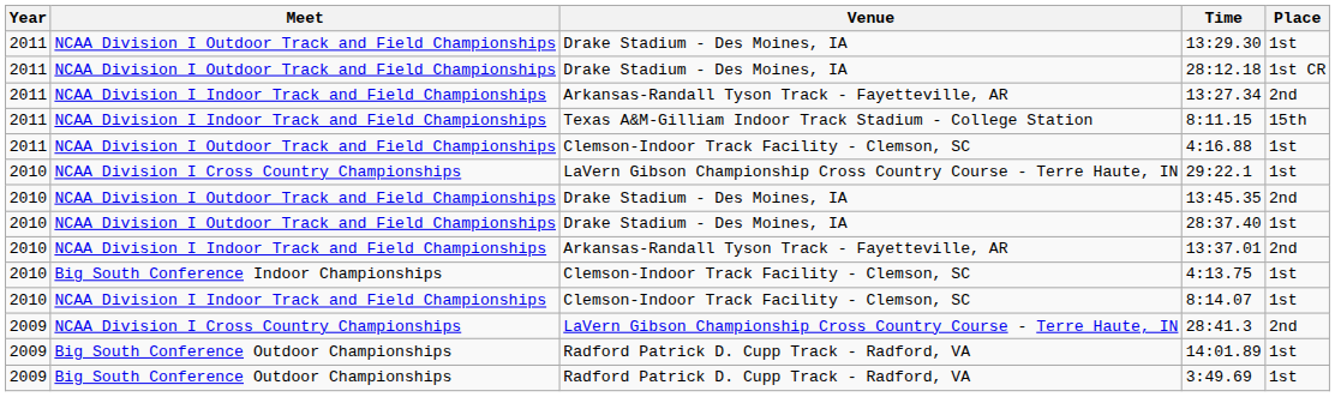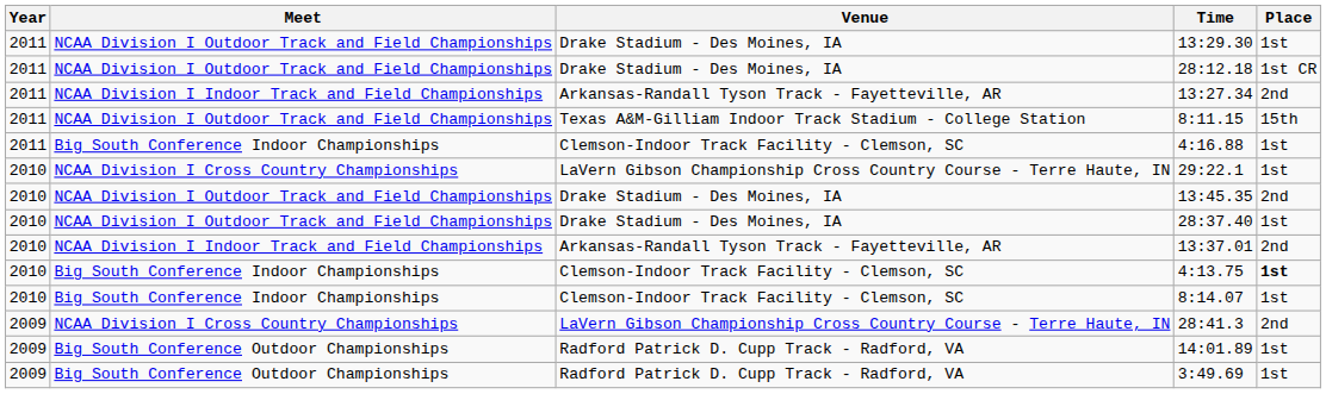8:11.15 | Meet: NCAA Division I Indoor Track and Field Championships -> NCAA Division I Outdoor Track and Field Championships
4:16.88 | Meet: NCAA Division I Outdoor Track and Field Championships -> Big South Conference Indoor Championships
4:13.75 | Place: normal -> bold
8:14.07 | Meet: NCAA Division I Indoor Track and Field Championships -> Big South Conference Indoor Championships
